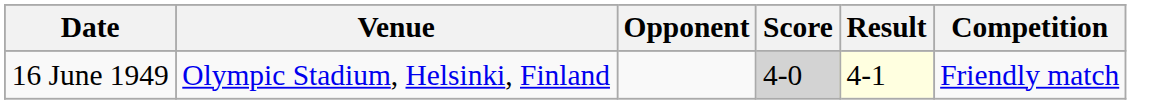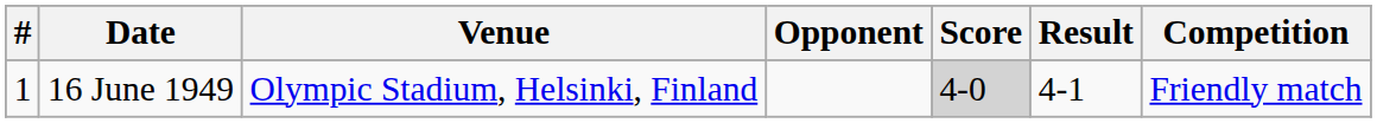+ column: # | 1
16 June 1949 | Result: lightyellow background -> no background
